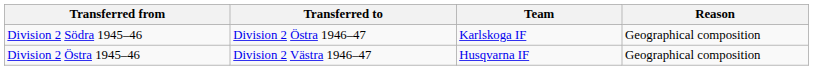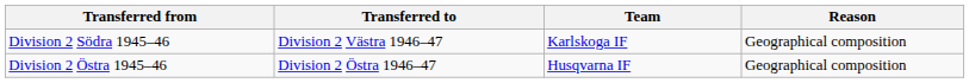Division 2 Södra 1945–46 | Transferred to: Division 2 Östra 1946–47 -> Division 2 Västra 1946–47
Division 2 Östra 1945–46 | Transferred to: Division 2 Västra 1946–47 -> Division 2 Östra 1946–47
